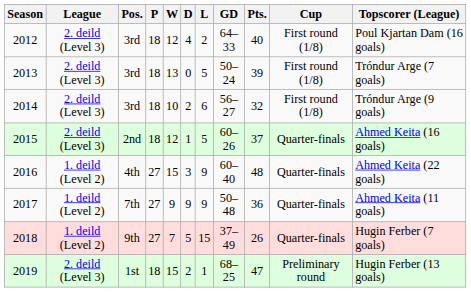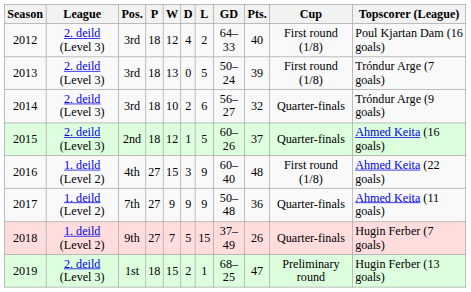2014 | Cup: First round (1/8) -> Quarter-finals
2016 | Cup: Quarter-finals -> First round (1/8)
